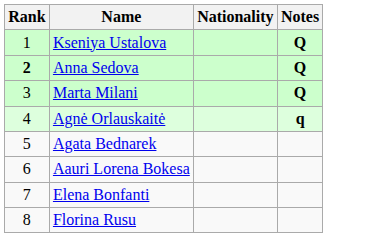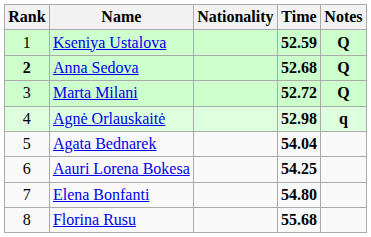+ column: Time | 52.59 | 52.68 | 52.72 | 52.98 | 54.04 | 54.25 | 54.80 | 55.68
